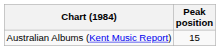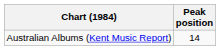Australian Albums (Kent Music Report) | Peak position: 15 -> 14
